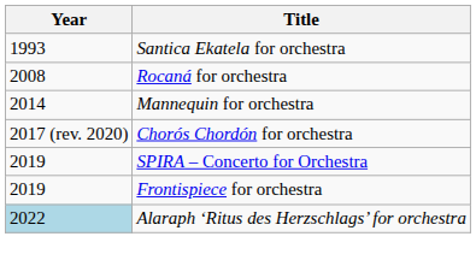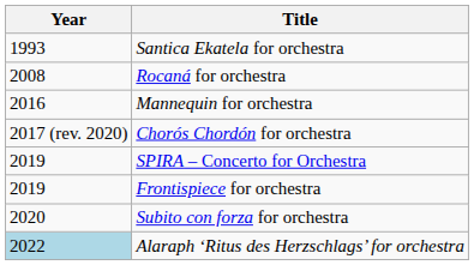Mannequin for orchestra | Year: 2014 -> 2016
+ row: 2020 | Subito con forza for orchestra
